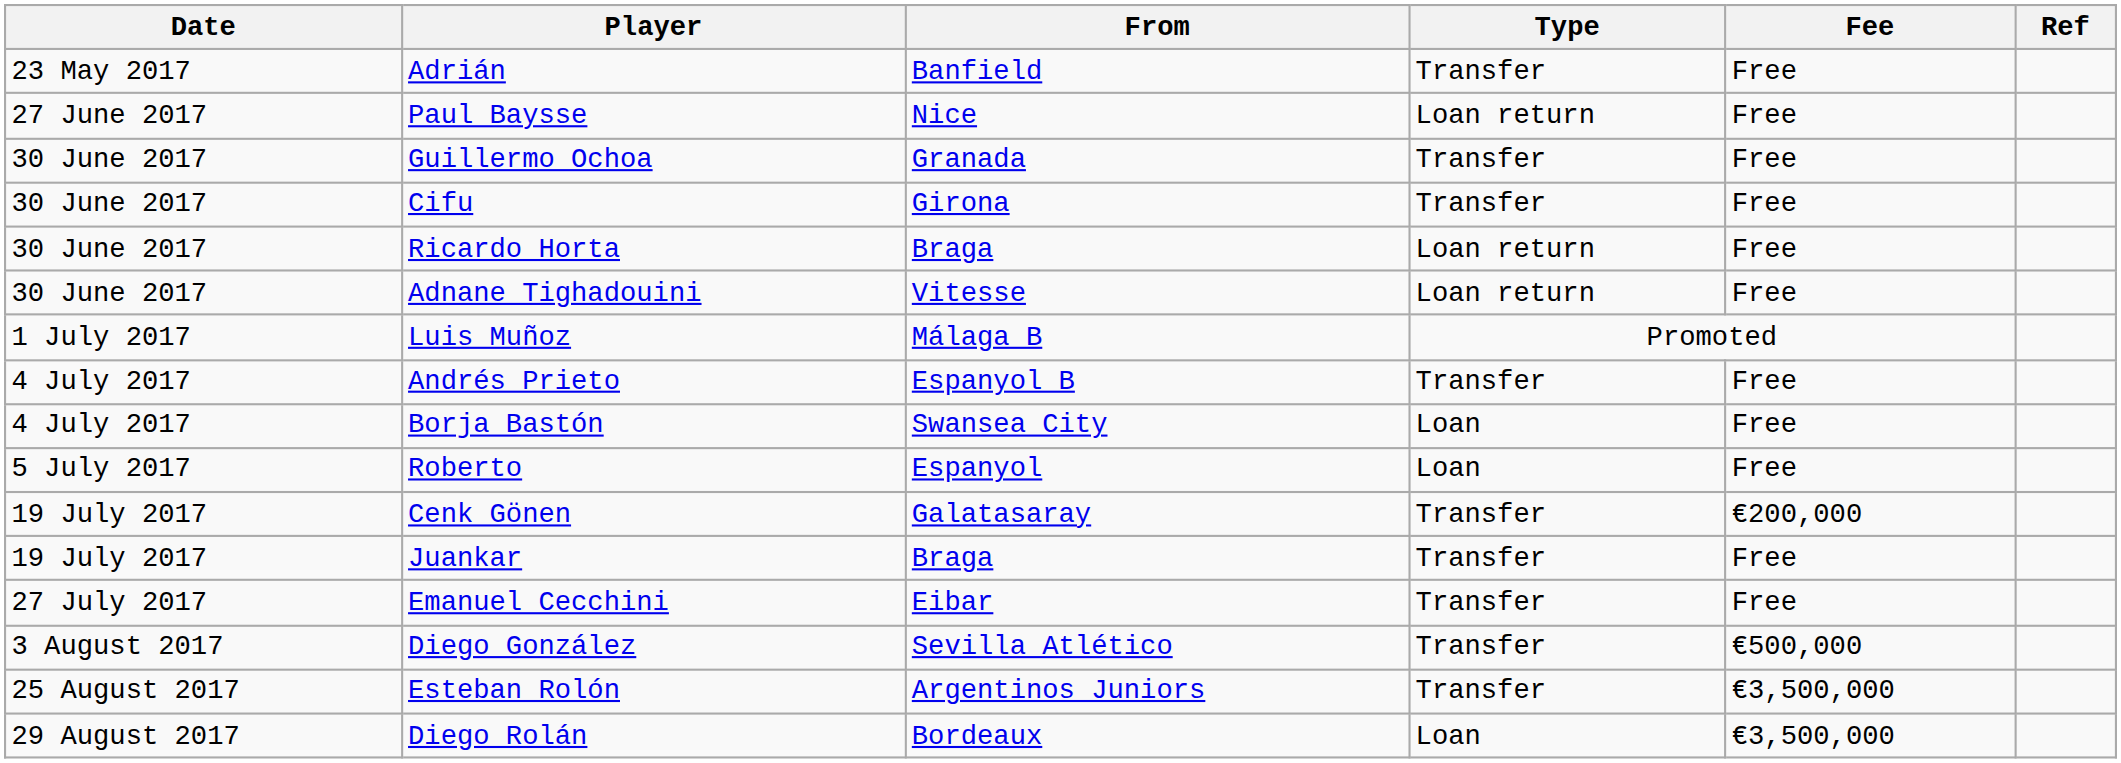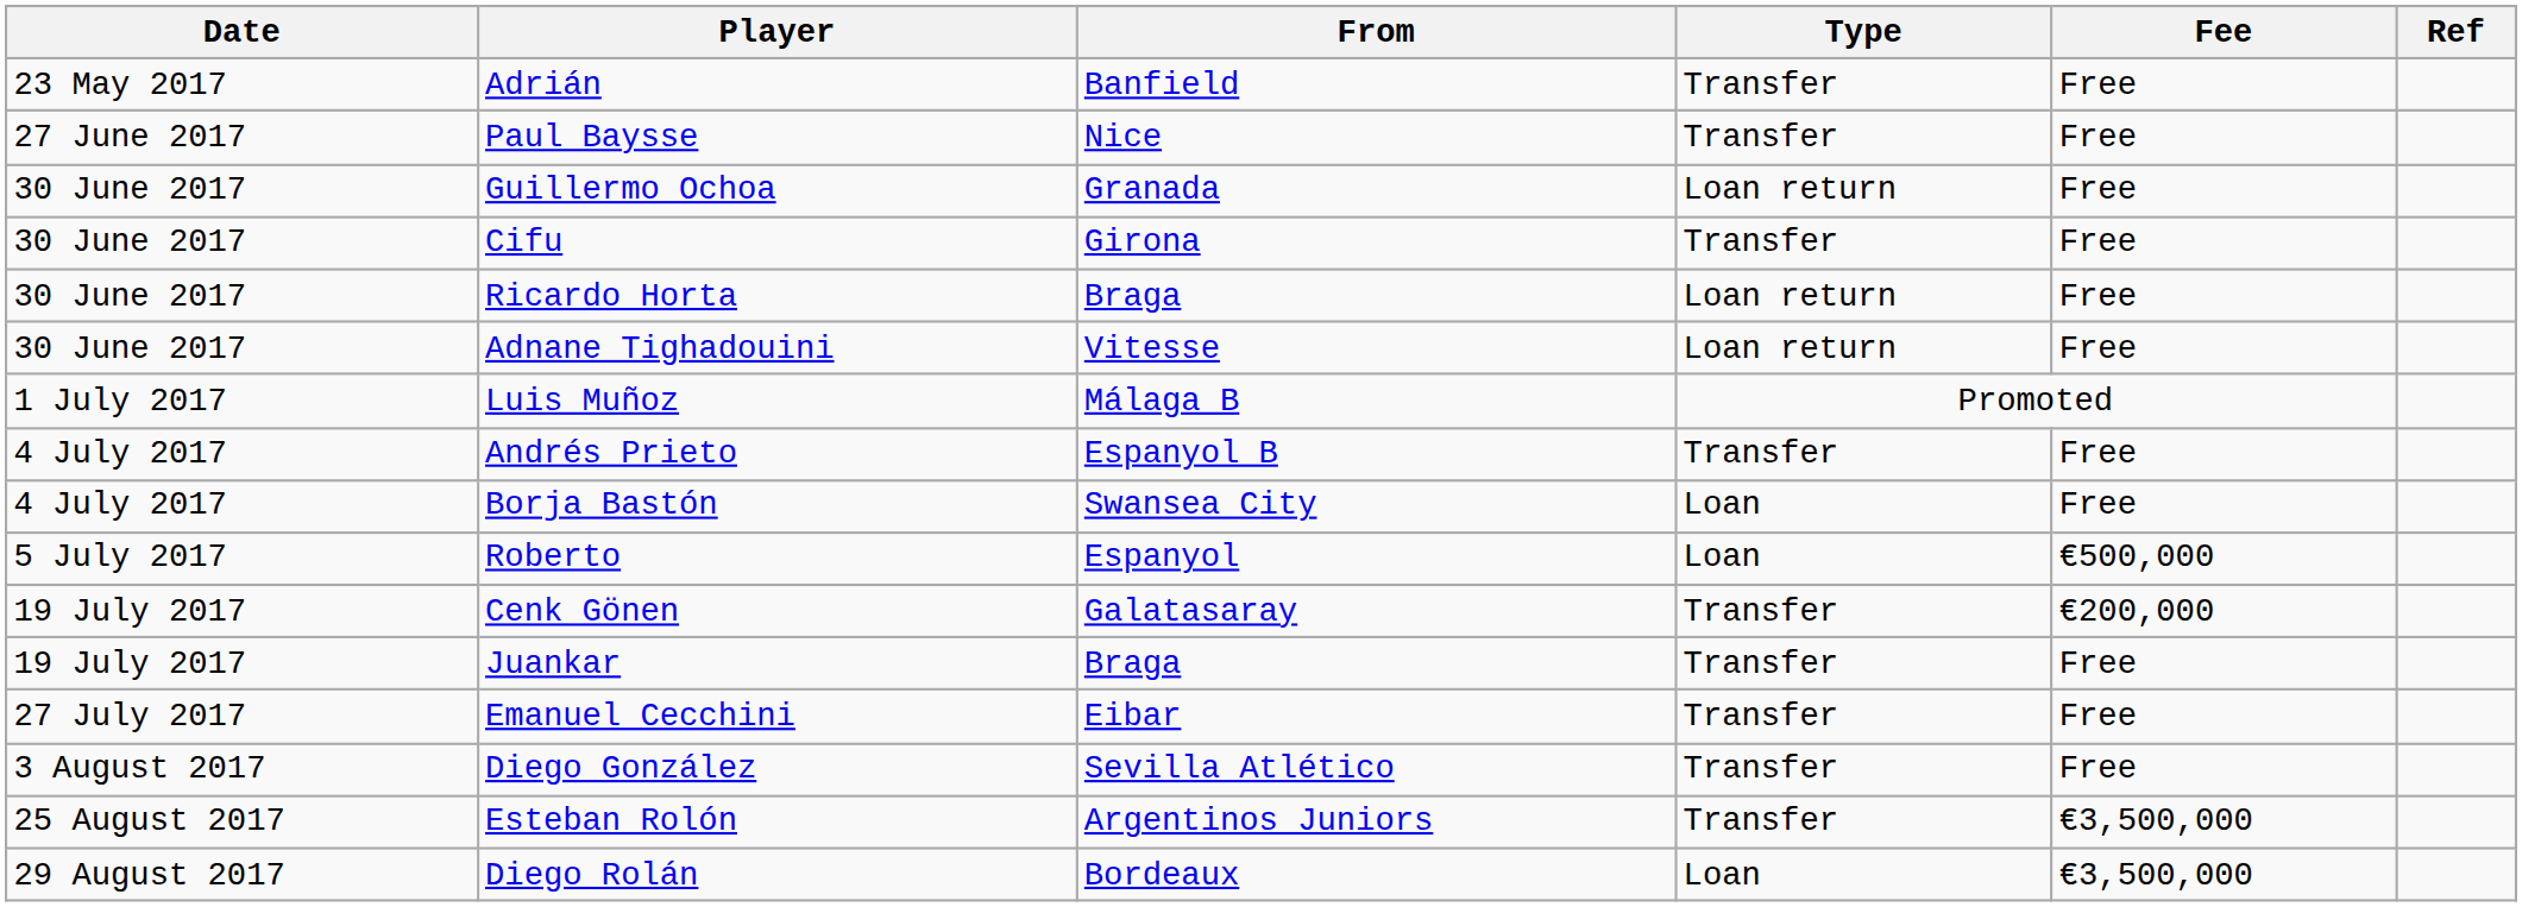Paul Baysse | Type: Loan return -> Transfer
Guillermo Ochoa | Type: Transfer -> Loan return
Roberto | Fee: Free -> €500,000
Diego González | Fee: €500,000 -> Free
